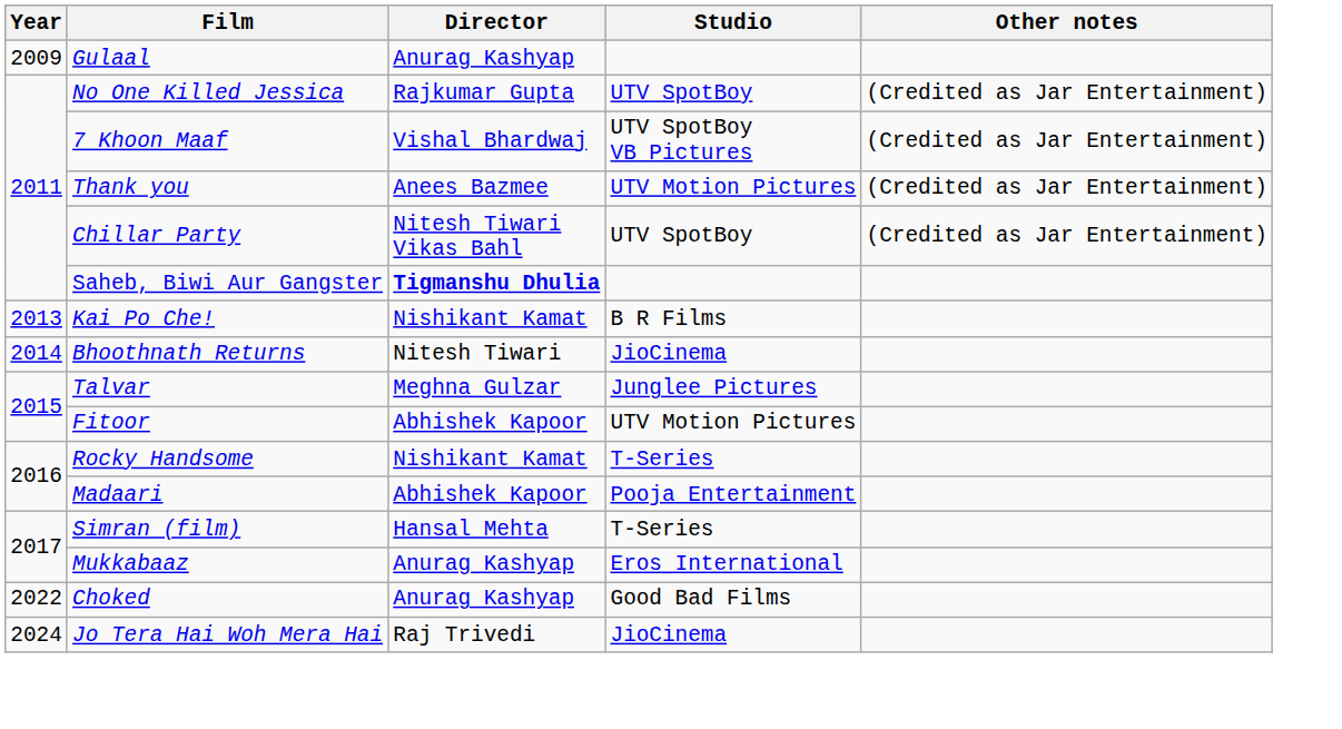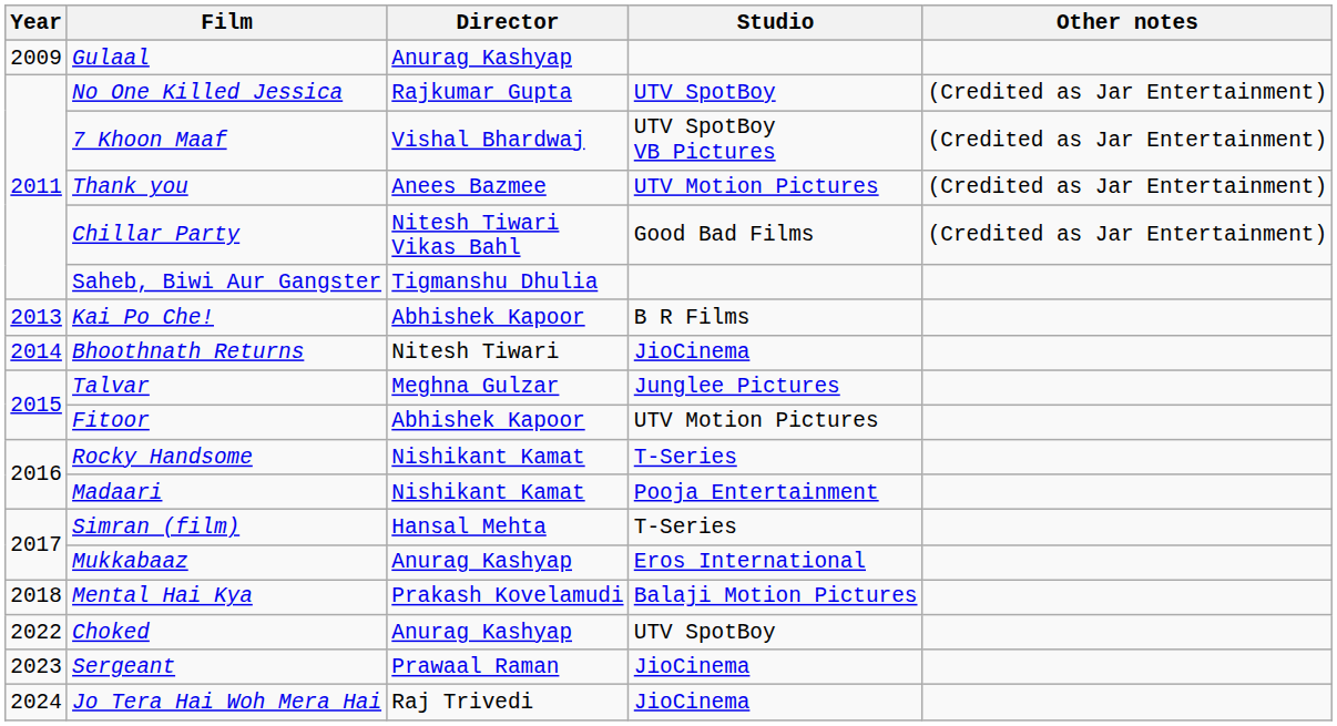Chillar Party | Studio: UTV SpotBoy -> Good Bad Films
Saheb, Biwi Aur Gangster | Director: bold -> normal
Kai Po Che! | Director: Nishikant Kamat -> Abhishek Kapoor
Madaari | Director: Abhishek Kapoor -> Nishikant Kamat
+ row: 2018 | Mental Hai Kya | Prakash Kovelamudi | Balaji Motion Pictures
Choked | Studio: Good Bad Films -> UTV SpotBoy
+ row: 2023 | Sergeant | Prawaal Raman | JioCinema
